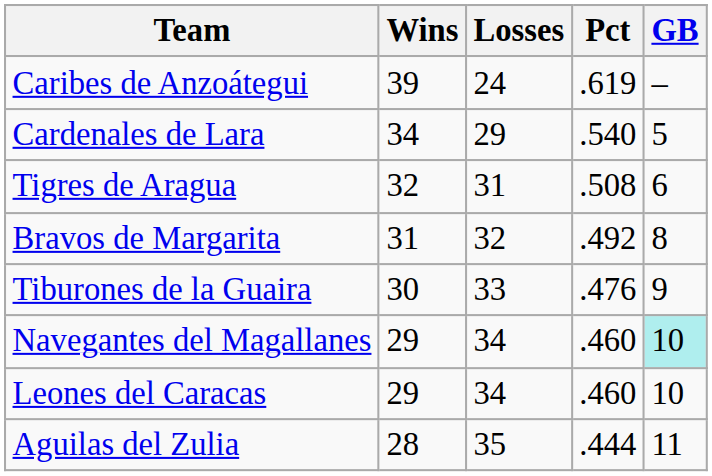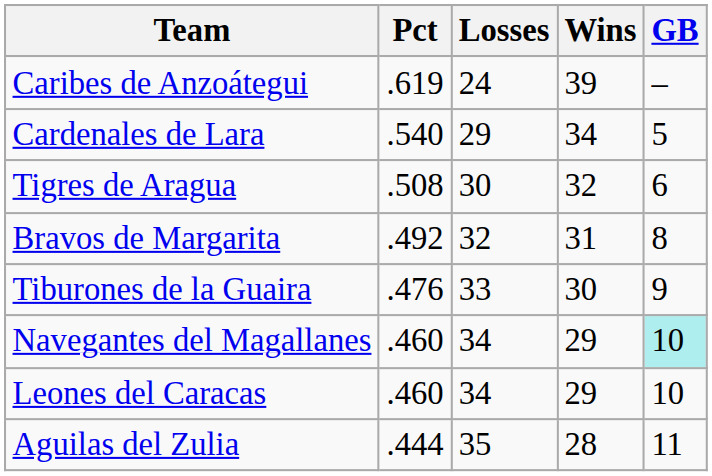columns swapped: Wins <-> Pct
Tigres de Aragua | Losses: 31 -> 30
